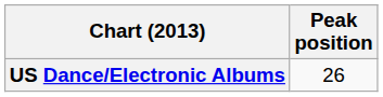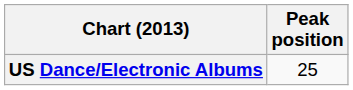US Dance/Electronic Albums | Peak position: 26 -> 25
